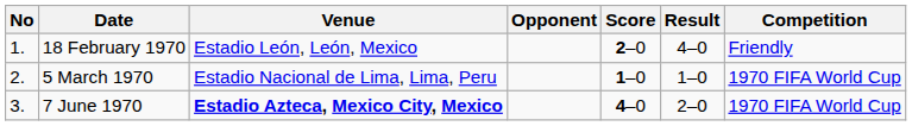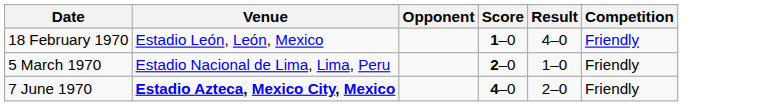- column: No | 1. | 2. | 3.
18 February 1970 | Score: 2–0 -> 1–0
5 March 1970 | Score: 1–0 -> 2–0
5 March 1970 | Competition: 1970 FIFA World Cup -> Friendly
7 June 1970 | Competition: 1970 FIFA World Cup -> Friendly
